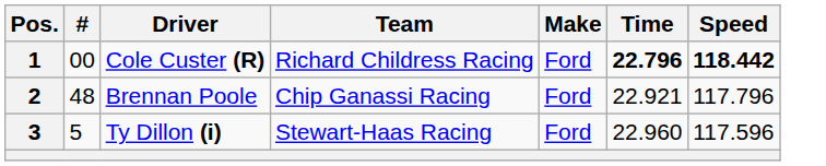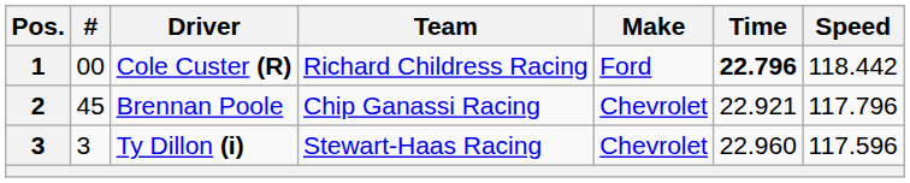Cole Custer (R) | Speed: bold -> normal
Brennan Poole | #: 48 -> 45
Brennan Poole | Make: Ford -> Chevrolet
Ty Dillon (i) | #: 5 -> 3
Ty Dillon (i) | Make: Ford -> Chevrolet
